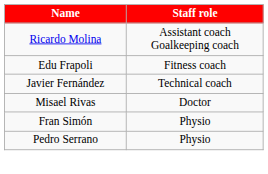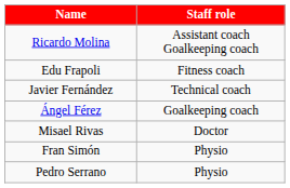+ row: Ángel Férez | Goalkeeping coach
